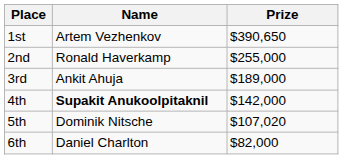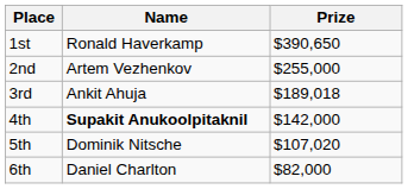1st | Name: Artem Vezhenkov -> Ronald Haverkamp
2nd | Name: Ronald Haverkamp -> Artem Vezhenkov
3rd | Prize: $189,000 -> $189,018
